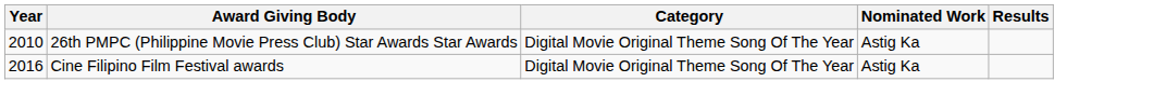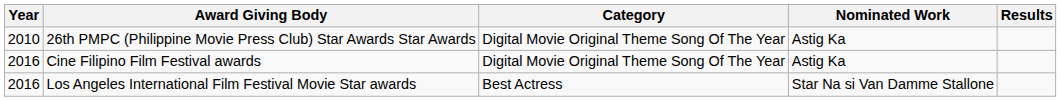+ row: 2016 | Los Angeles International Film Festival Movie Star awards | Best Actress | Star Na si Van Damme Stallone
